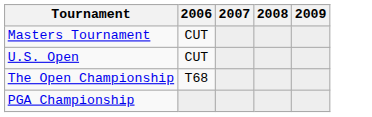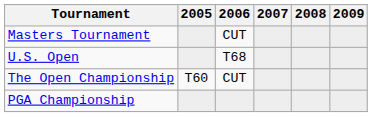+ column: 2005 | T60
U.S. Open | 2006: CUT -> T68
The Open Championship | 2006: T68 -> CUT
